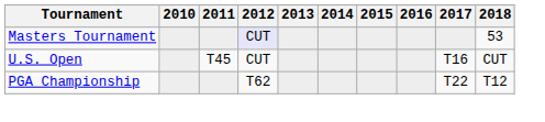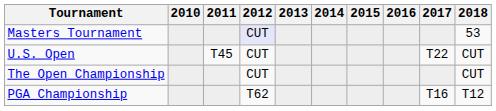U.S. Open | 2017: T16 -> T22
+ row: The Open Championship | CUT | CUT
PGA Championship | 2017: T22 -> T16
